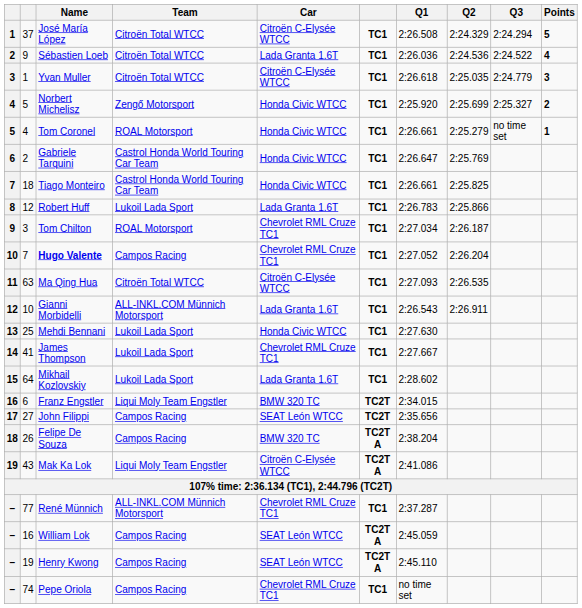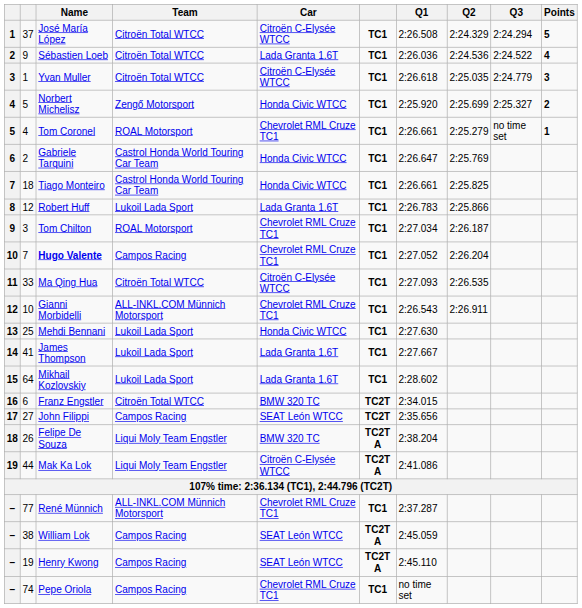Tom Coronel | Car: Honda Civic WTCC -> Chevrolet RML Cruze TC1
Ma Qing Hua | column 2: 63 -> 33
Gianni Morbidelli | Car: Lada Granta 1.6T -> Chevrolet RML Cruze TC1
James Thompson | Car: Chevrolet RML Cruze TC1 -> Lada Granta 1.6T
Franz Engstler | Team: Liqui Moly Team Engstler -> Citroën Total WTCC
Felipe De Souza | Team: Campos Racing -> Liqui Moly Team Engstler
Mak Ka Lok | column 2: 43 -> 44
William Lok | column 2: 16 -> 38
